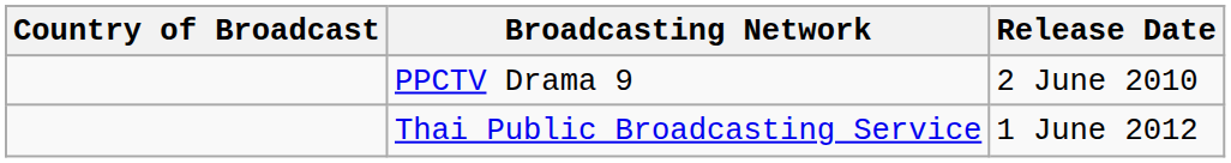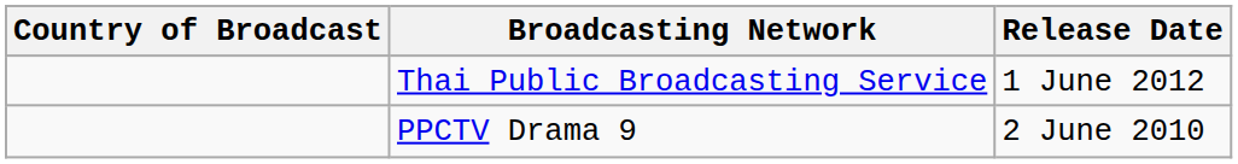rows swapped: PPCTV Drama 9 <-> Thai Public Broadcasting Service
